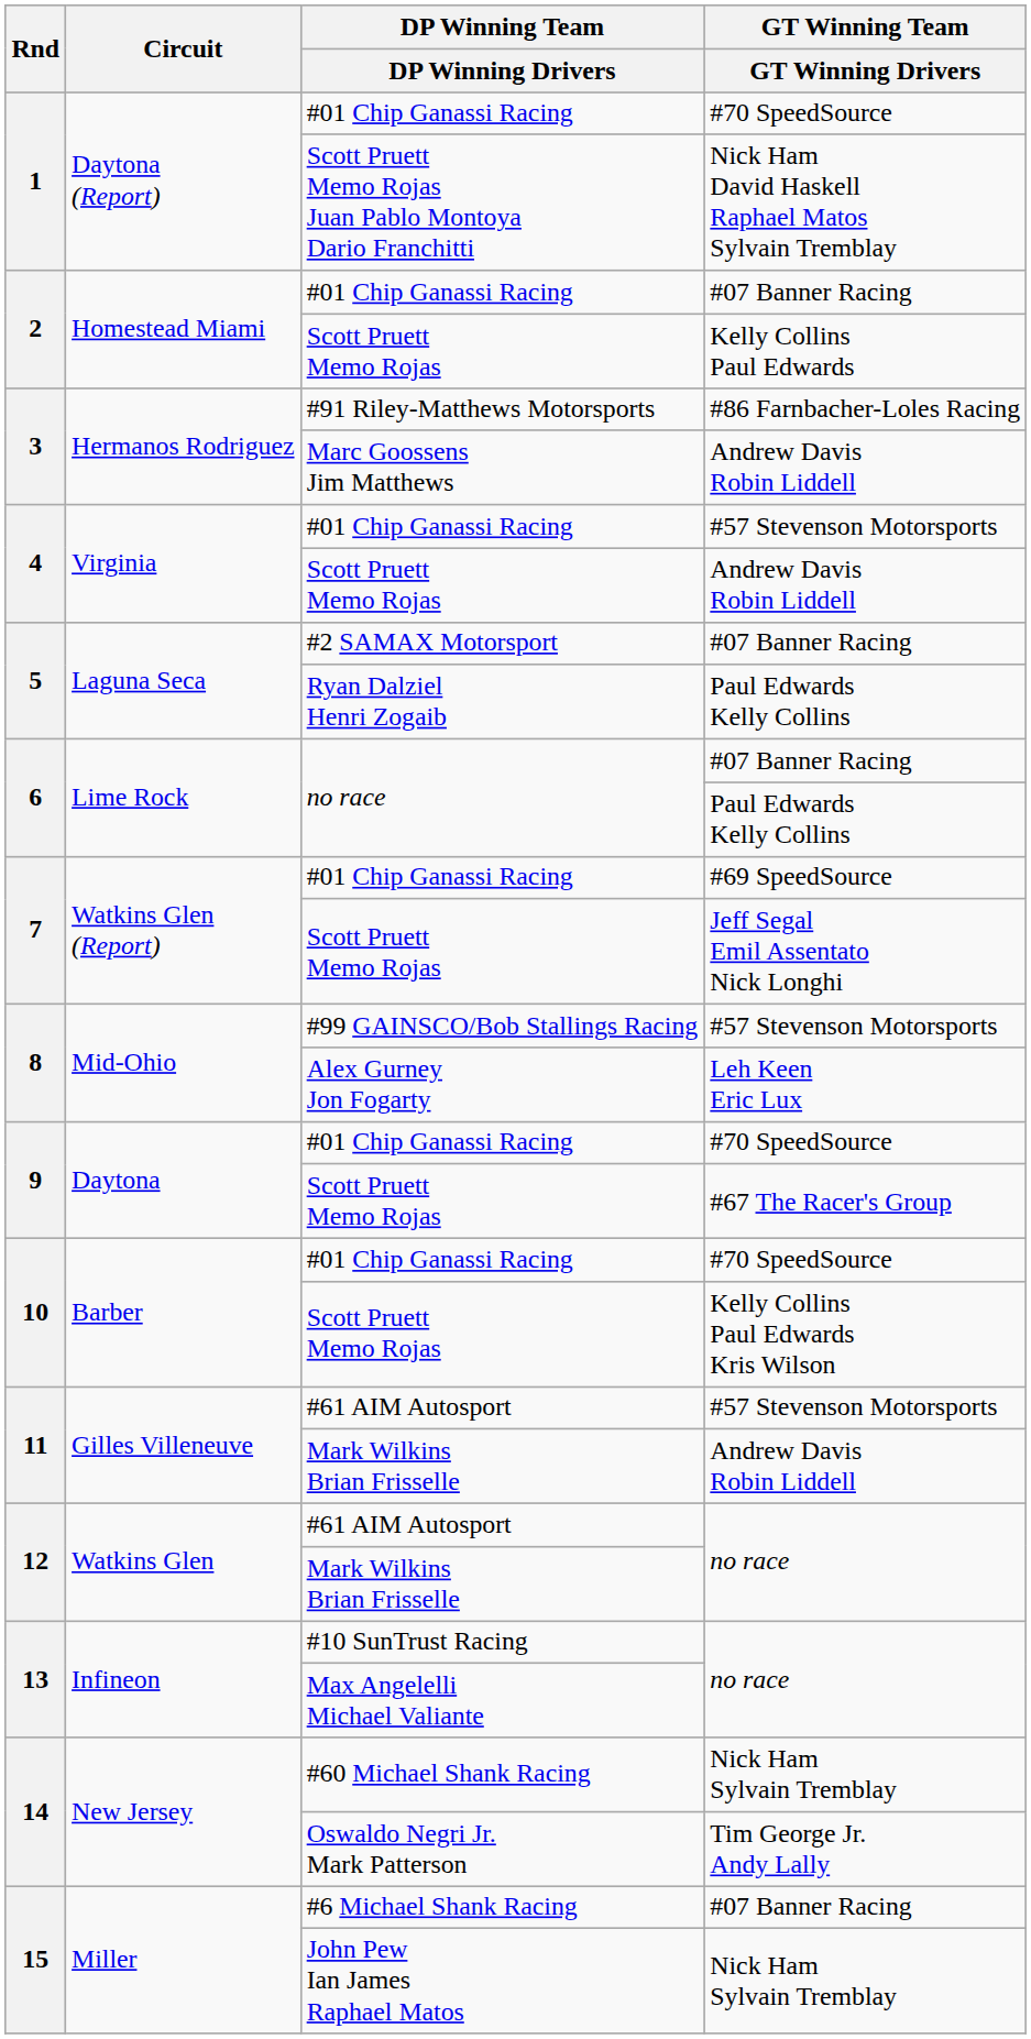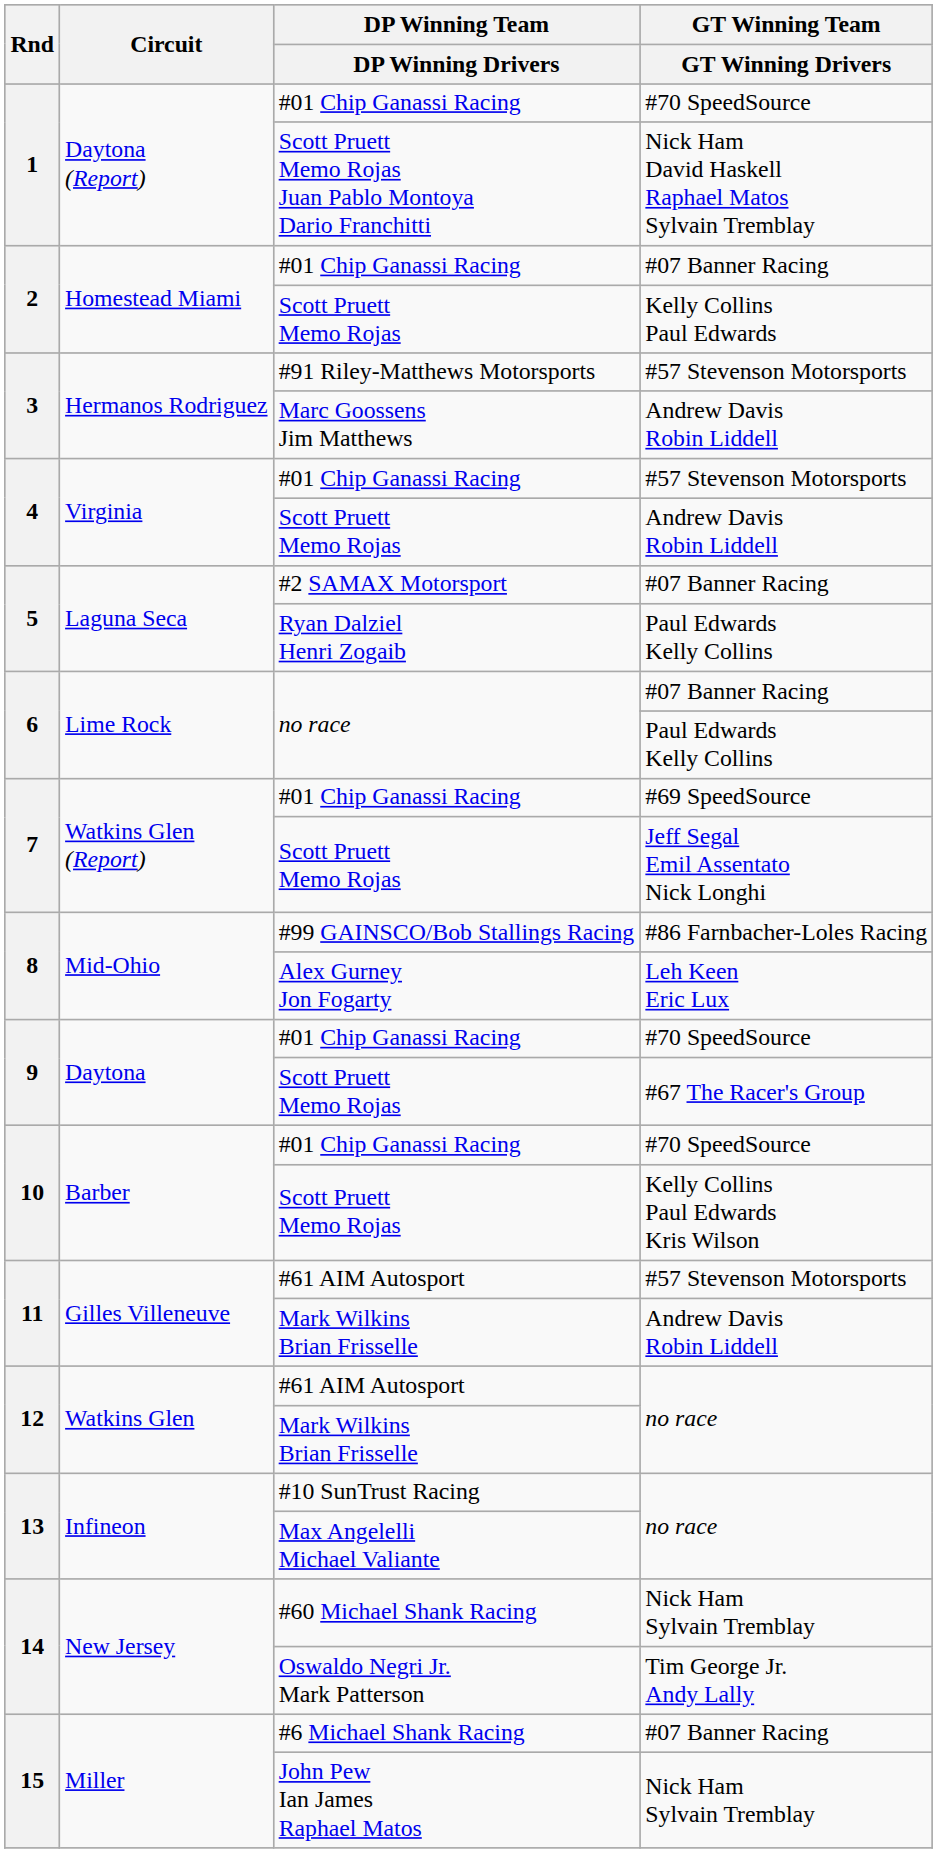#91 Riley-Matthews Motorsports | GT Winning Team / GT Winning Drivers: #86 Farnbacher-Loles Racing -> #57 Stevenson Motorsports
#99 GAINSCO/Bob Stallings Racing | GT Winning Team / GT Winning Drivers: #57 Stevenson Motorsports -> #86 Farnbacher-Loles Racing
